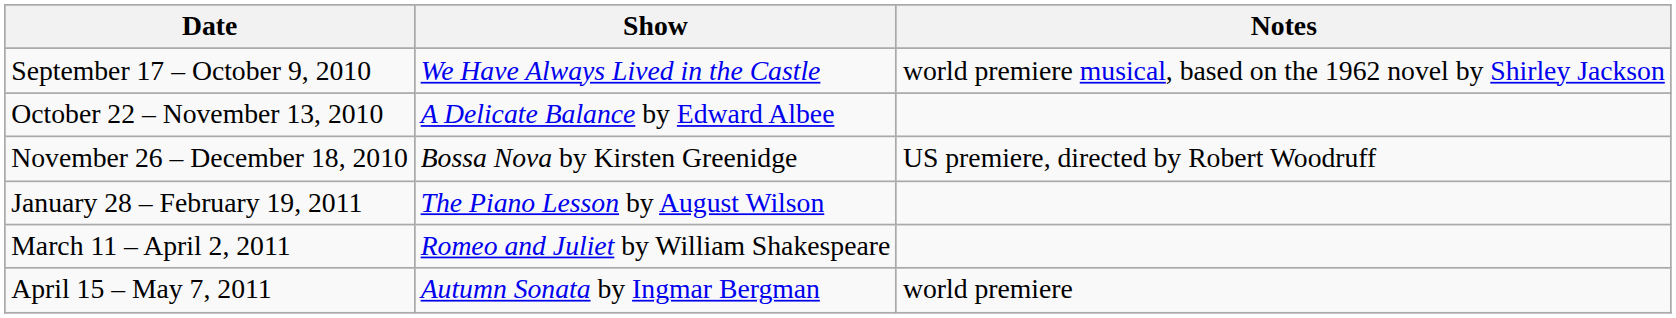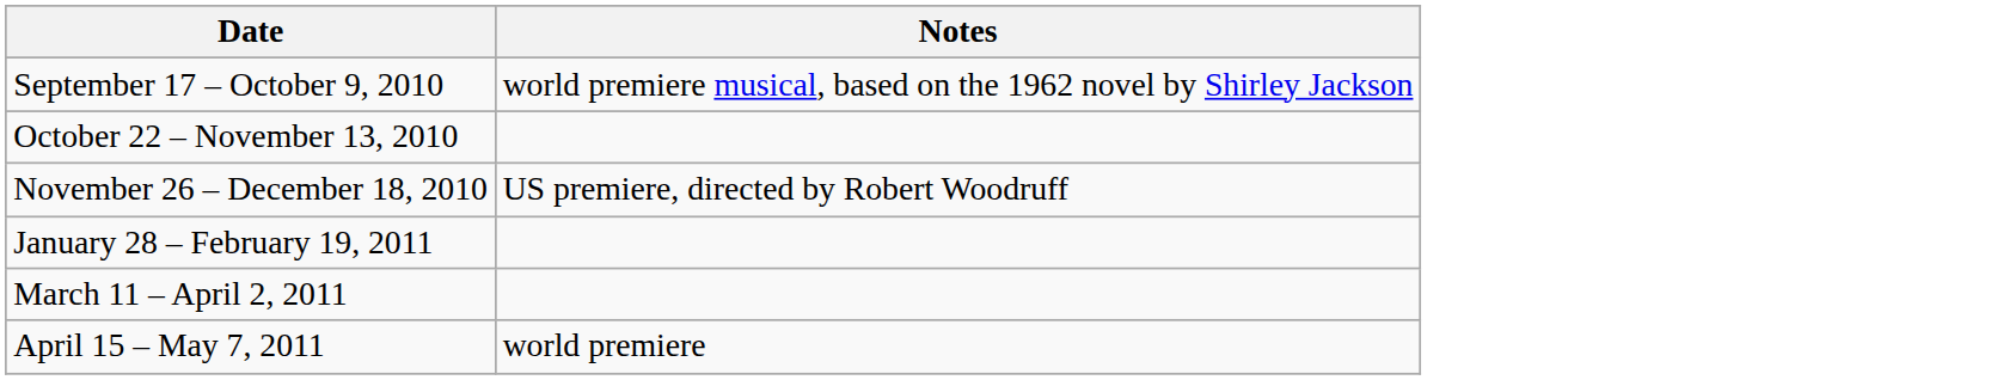- column: Show | We Have Always Lived in the Castle | A Delicate Balance by Edward Albee | Bossa Nova by Kirsten Greenidge | The Piano Lesson by August Wilson | Romeo and Juliet by William Shakespeare | Autumn Sonata by Ingmar Bergman
